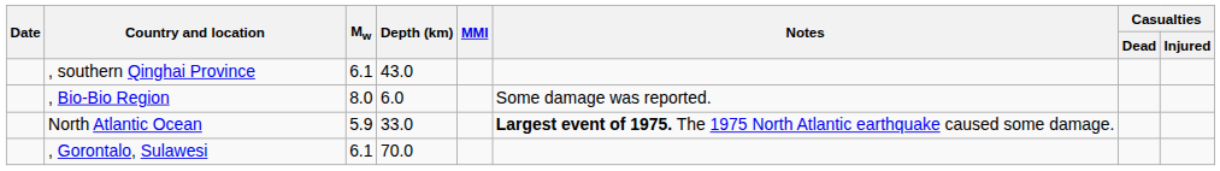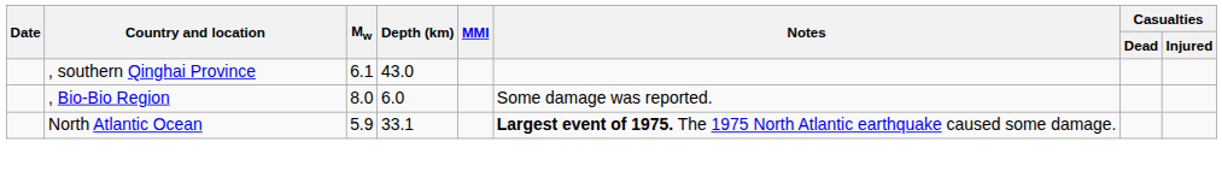North Atlantic Ocean | Depth (km): 33.0 -> 33.1
- row: , Gorontalo, Sulawesi | 6.1 | 70.0
